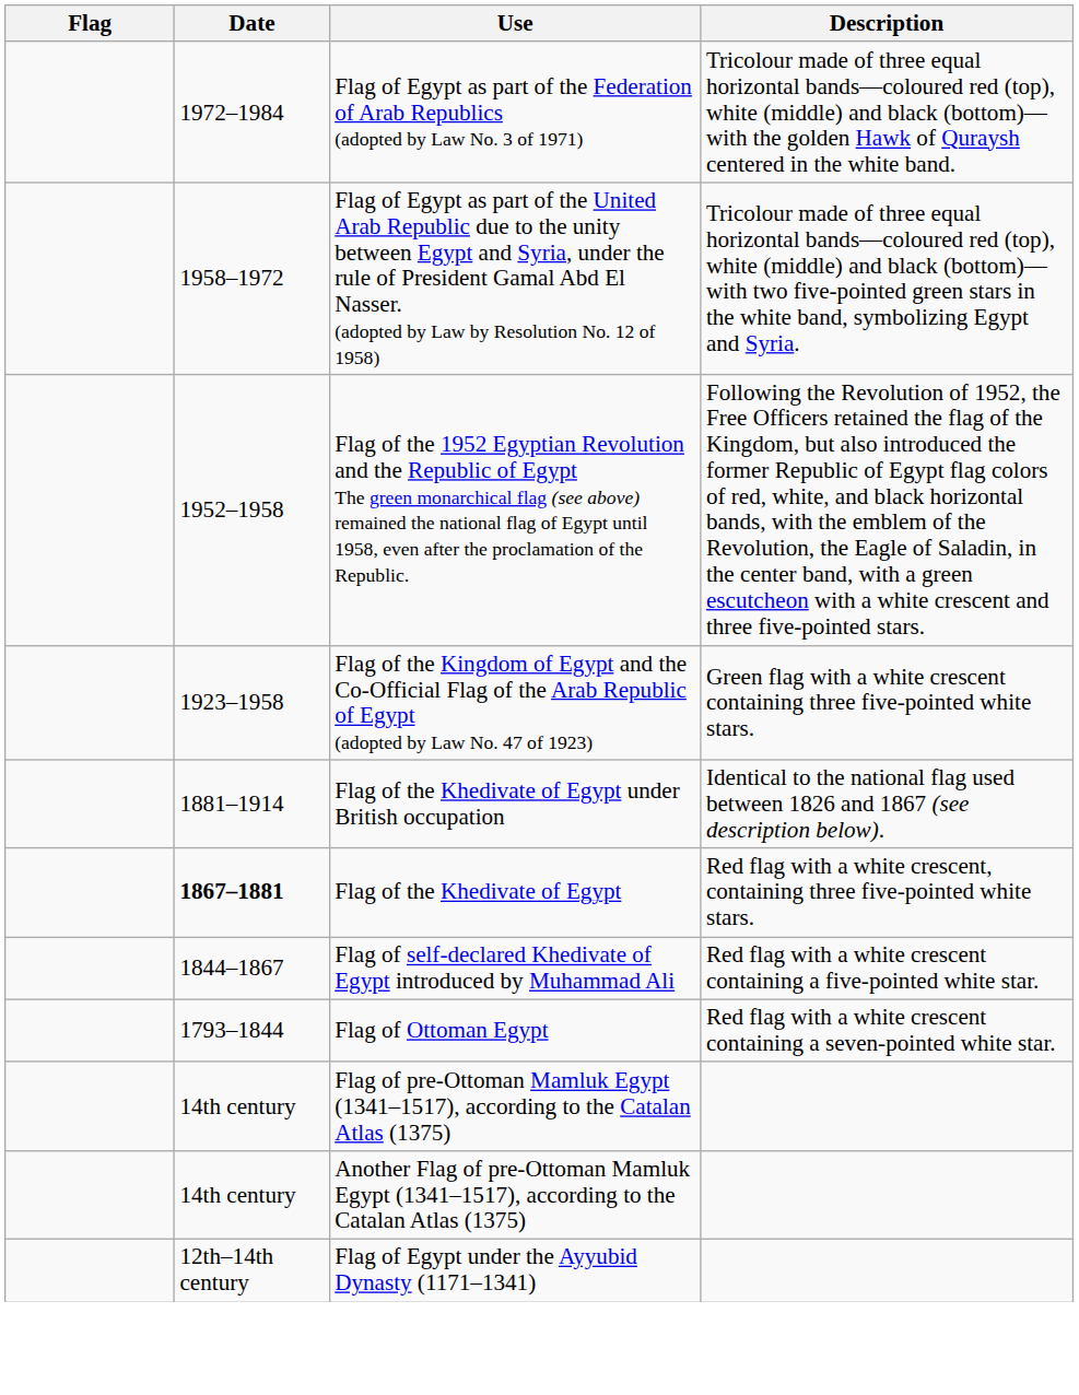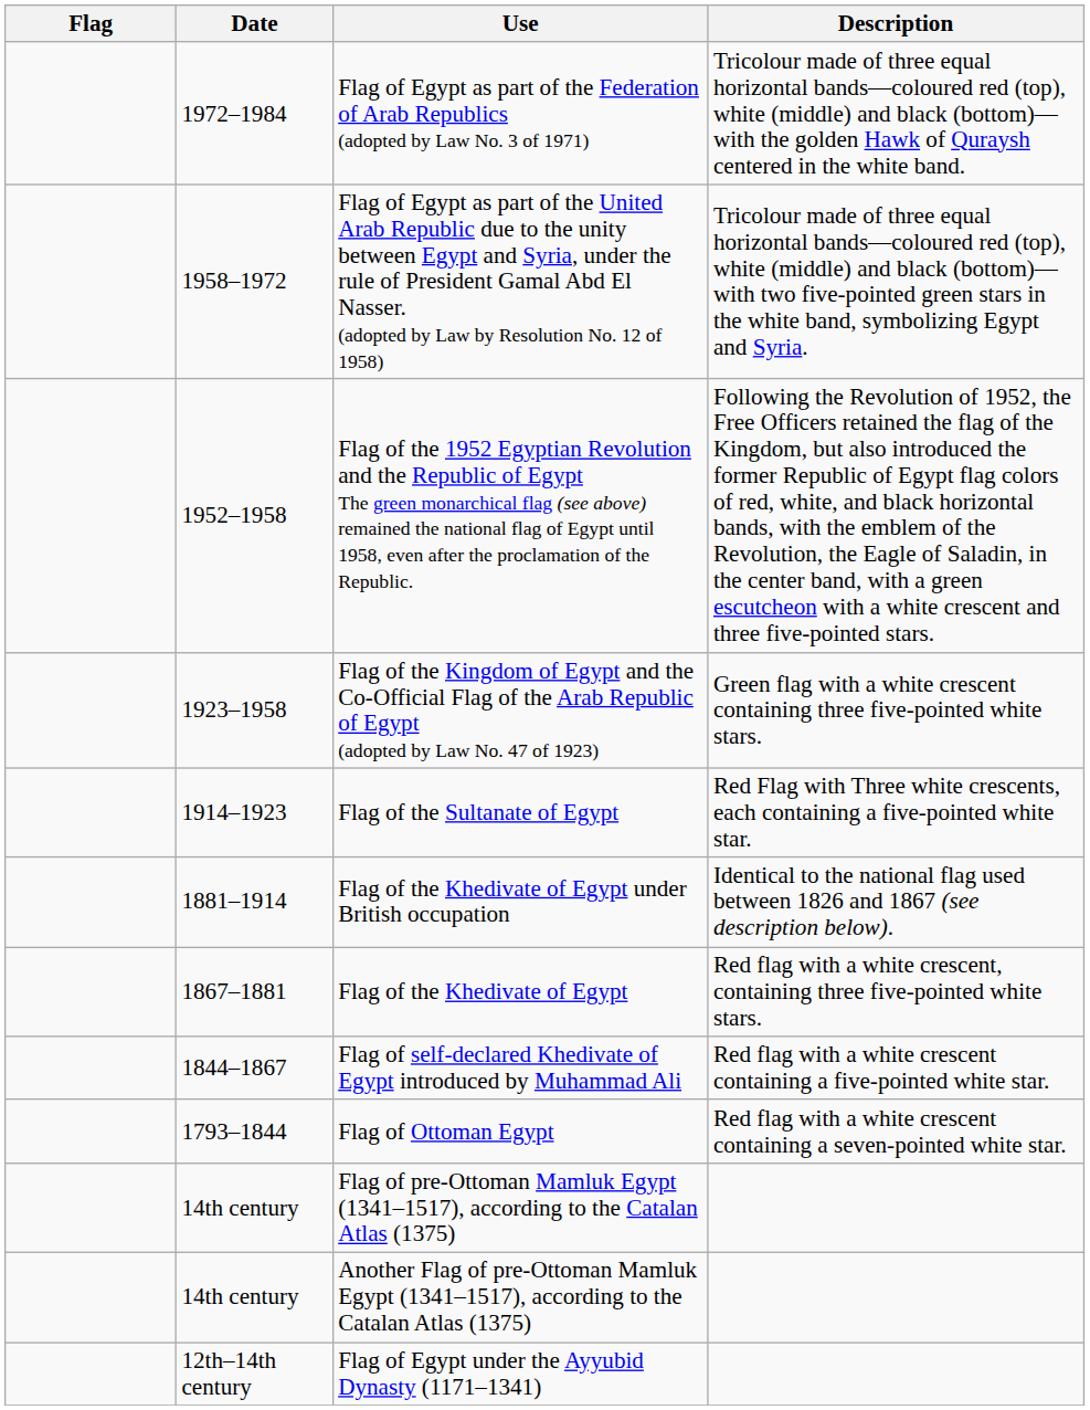+ row: 1914–1923 | Flag of the Sultanate of Egypt | Red Flag with Three white crescents, each containing a five-pointed white star.
Flag of the Khedivate of Egypt | Date: bold -> normal
